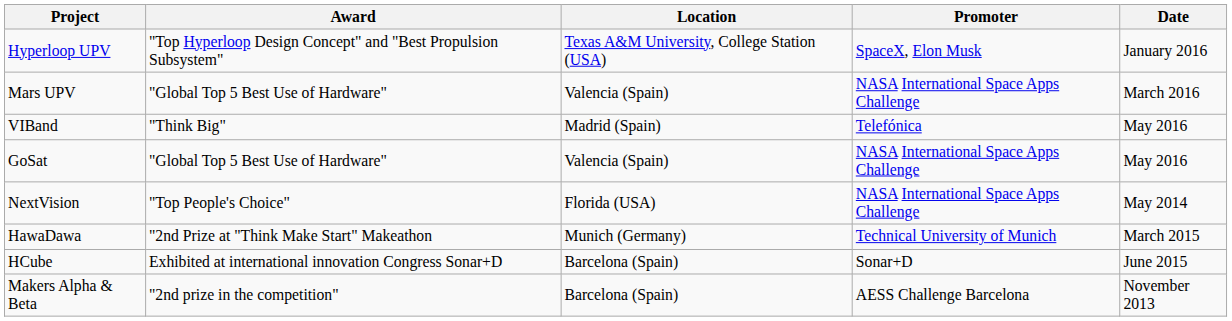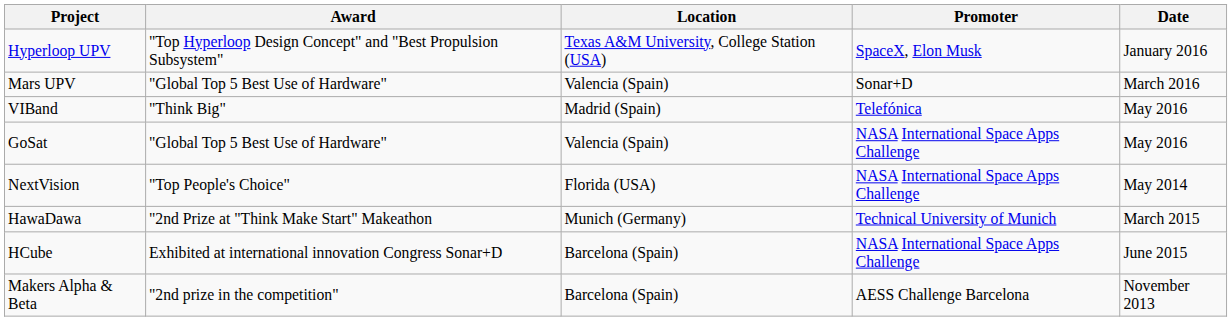Mars UPV | Promoter: NASA International Space Apps Challenge -> Sonar+D
HCube | Promoter: Sonar+D -> NASA International Space Apps Challenge
